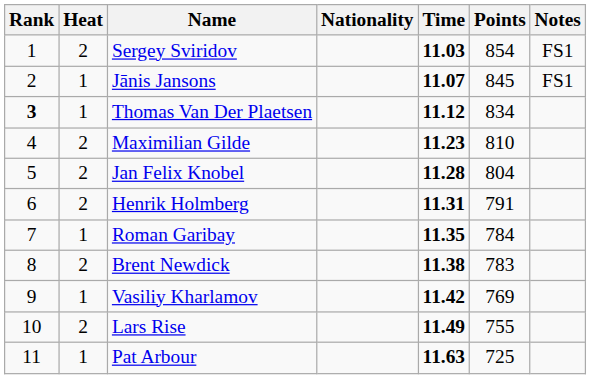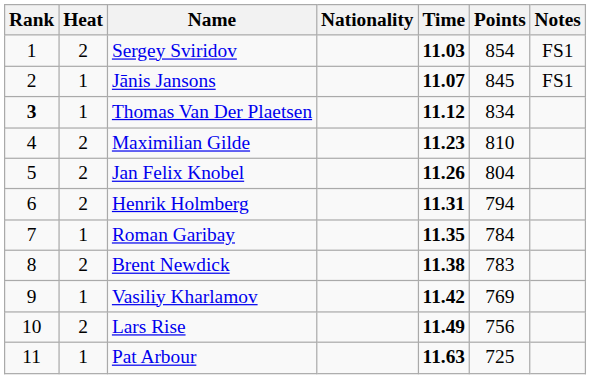Jan Felix Knobel | Time: 11.28 -> 11.26
Henrik Holmberg | Points: 791 -> 794
Lars Rise | Points: 755 -> 756
